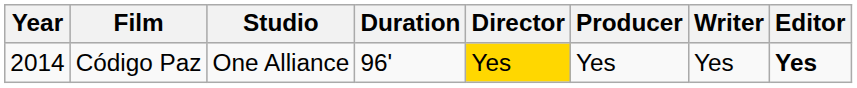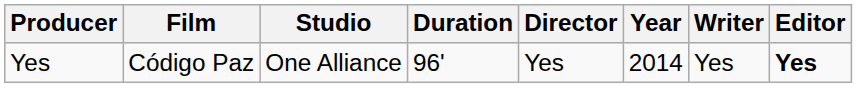columns swapped: Year <-> Producer
Código Paz | Director: gold background -> no background
